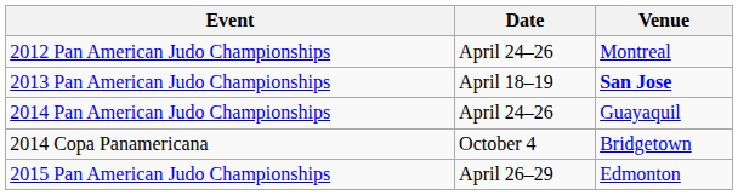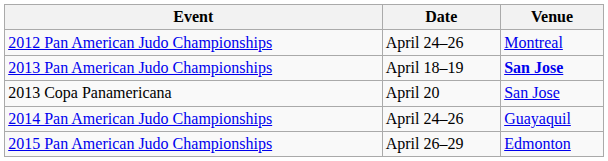+ row: 2013 Copa Panamericana | April 20 | San Jose
- row: 2014 Copa Panamericana | October 4 | Bridgetown
